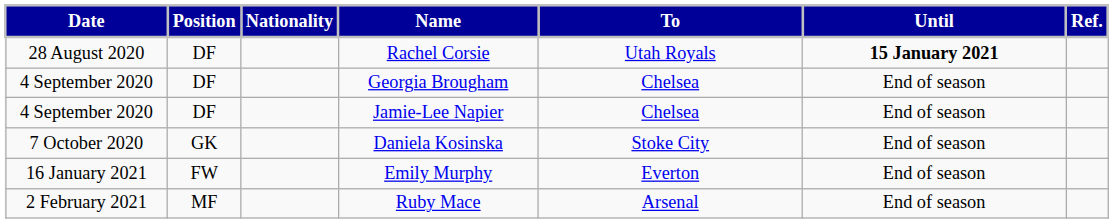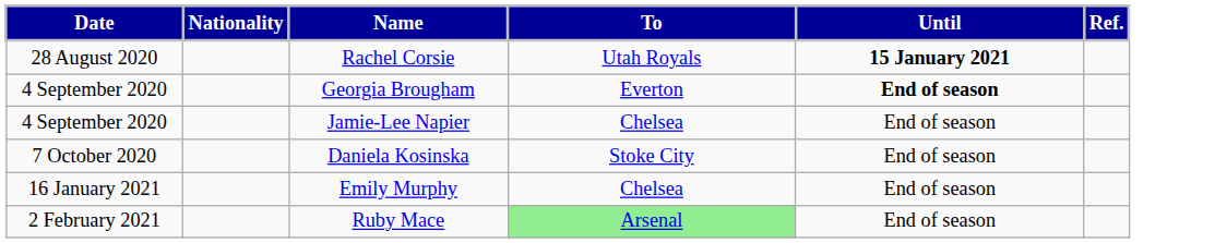- column: Position | DF | DF | DF | GK | FW | MF
Georgia Brougham | To: Chelsea -> Everton
Georgia Brougham | Until: normal -> bold
Emily Murphy | To: Everton -> Chelsea
Ruby Mace | To: no background -> lightgreen background
